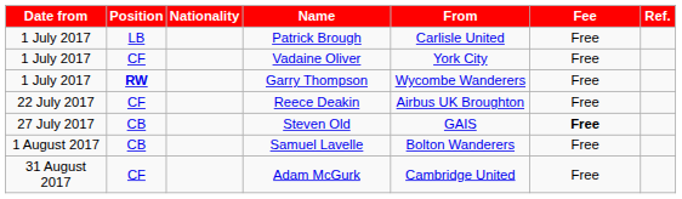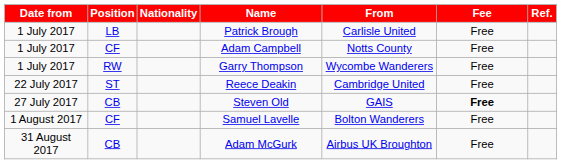+ row: 1 July 2017 | CF | Adam Campbell | Notts County | Free
- row: 1 July 2017 | CF | Vadaine Oliver | York City | Free
Garry Thompson | Position: bold -> normal
Reece Deakin | Position: CF -> ST
Reece Deakin | From: Airbus UK Broughton -> Cambridge United
Samuel Lavelle | Position: CB -> CF
Adam McGurk | Position: CF -> CB
Adam McGurk | From: Cambridge United -> Airbus UK Broughton
